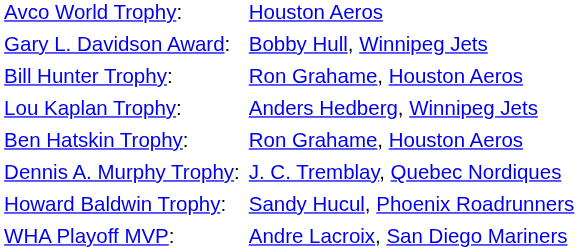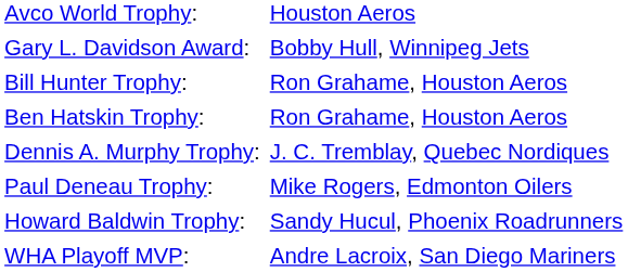- row: Lou Kaplan Trophy: | Anders Hedberg, Winnipeg Jets
+ row: Paul Deneau Trophy: | Mike Rogers, Edmonton Oilers
